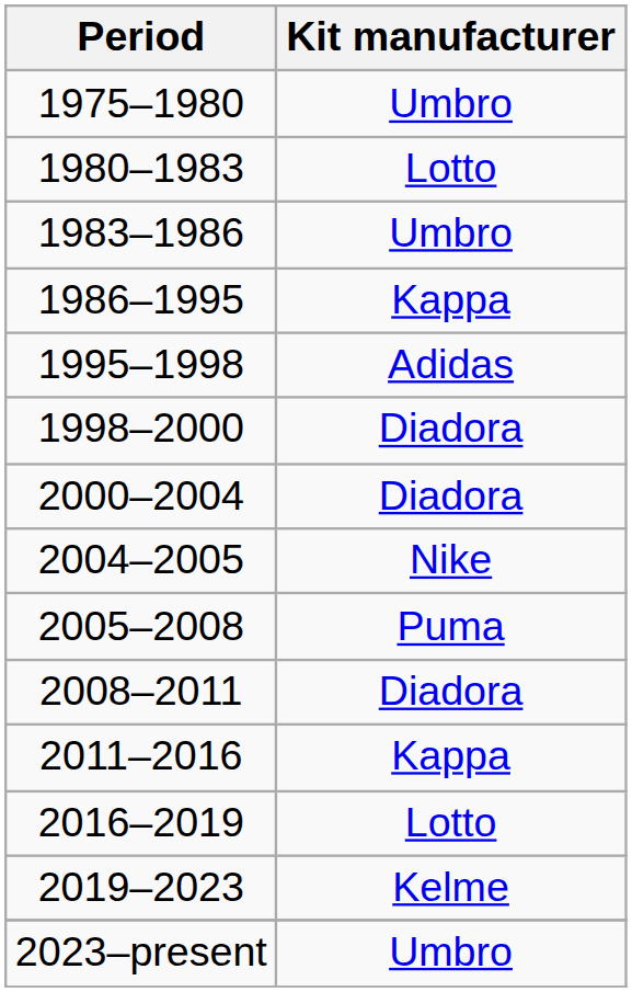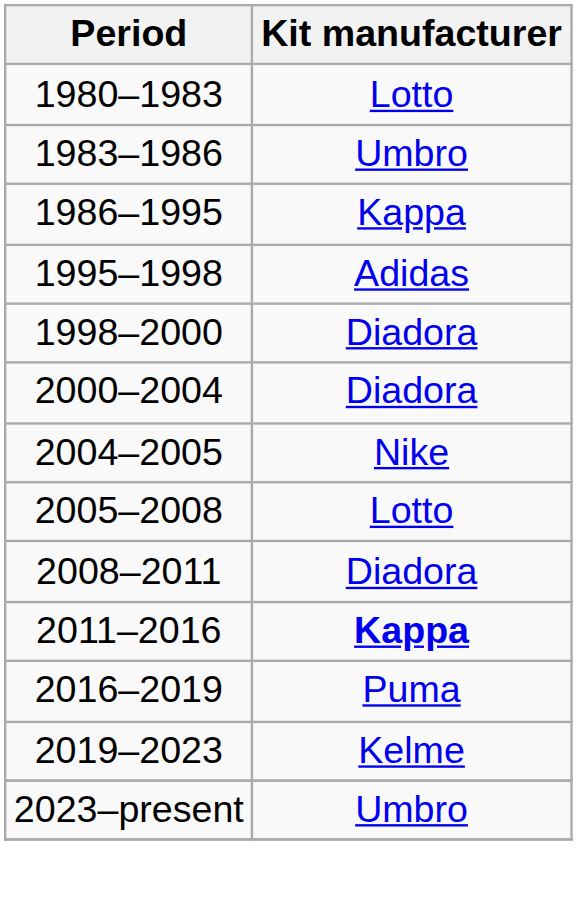- row: 1975–1980 | Umbro
2005–2008 | Kit manufacturer: Puma -> Lotto
2011–2016 | Kit manufacturer: normal -> bold
2016–2019 | Kit manufacturer: Lotto -> Puma
